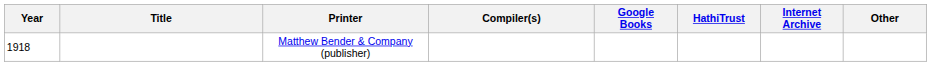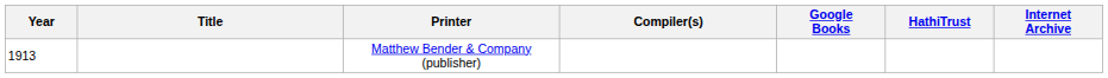- column: Other
Matthew Bender & Company (publisher) | Year: 1918 -> 1913
